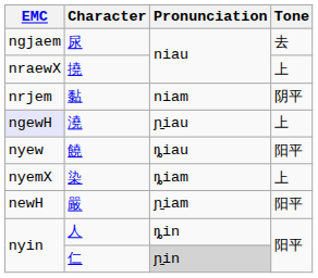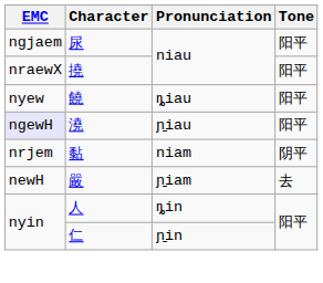尿 | Tone: 去 -> 阳平
撓 | Tone: 上 -> 阳平
rows swapped: 饒 <-> 黏
澆 | Tone: 上 -> 阳平
- row: nyemX | 染 | ȵiam | 上
嚴 | Tone: 阳平 -> 去
仁 | Pronunciation: lightgrey background -> no background
